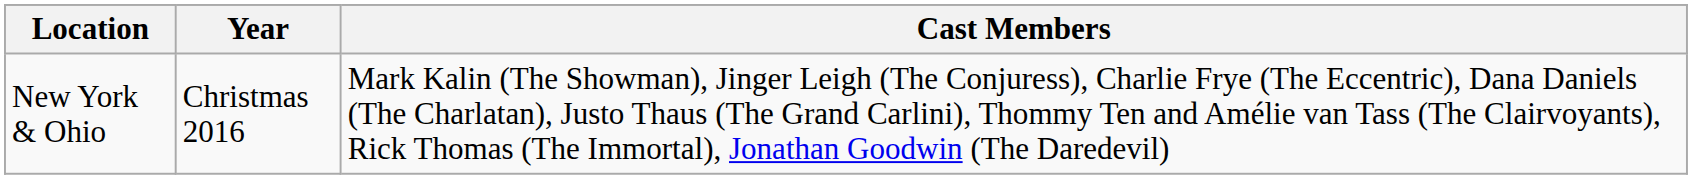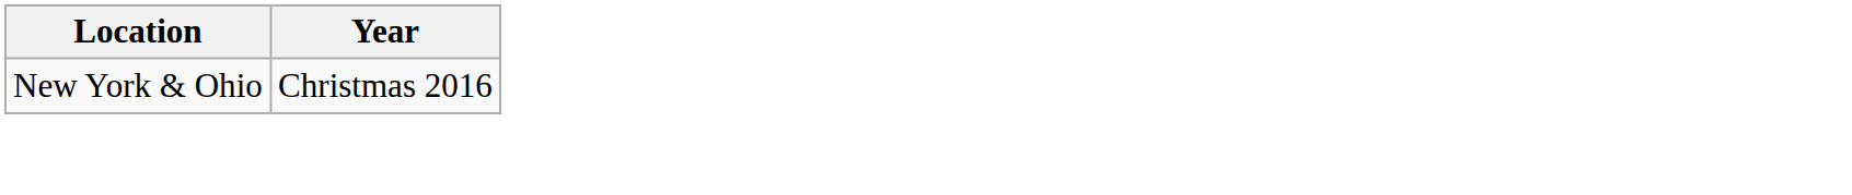- column: Cast Members | Mark Kalin (The Showman), Jinger Leigh (The Conjuress), Charlie Frye (The Eccentric), Dana Daniels (The Charlatan), Justo Thaus (The Grand Carlini), Thommy Ten and Amélie van Tass (The Clairvoyants), Rick Thomas (The Immortal), Jonathan Goodwin (The Daredevil)
